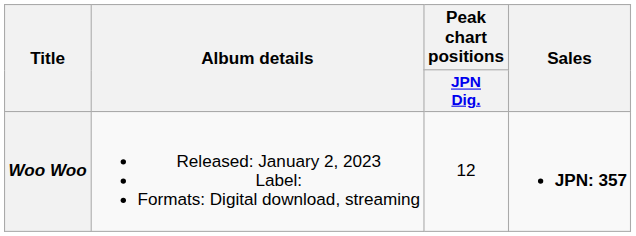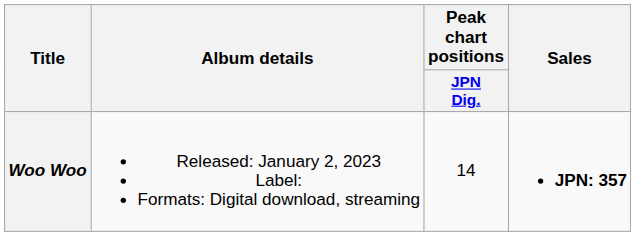Woo Woo | Peak chart positions / JPN Dig.: 12 -> 14
